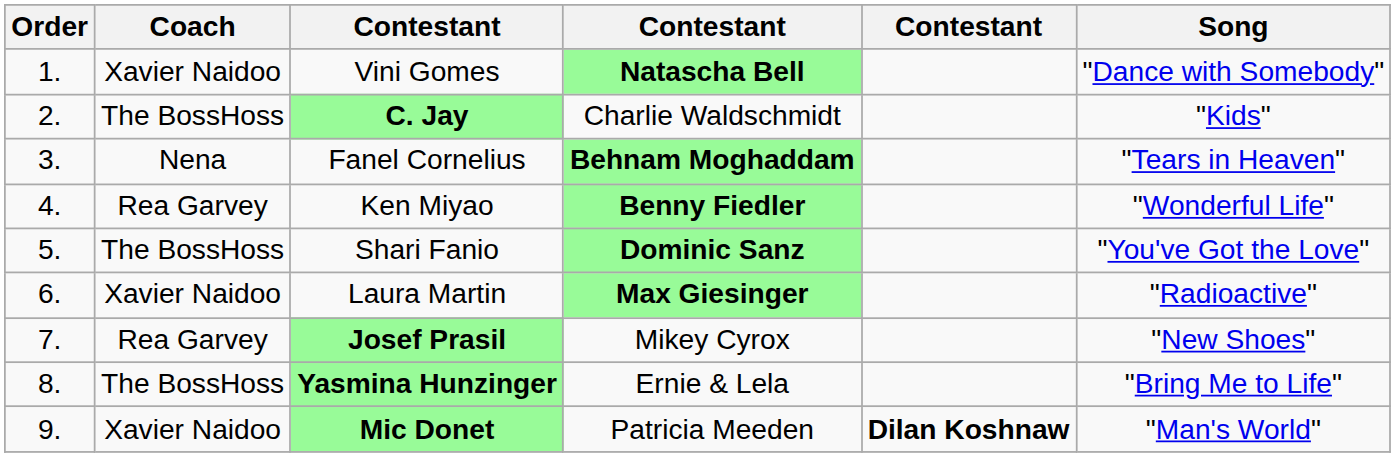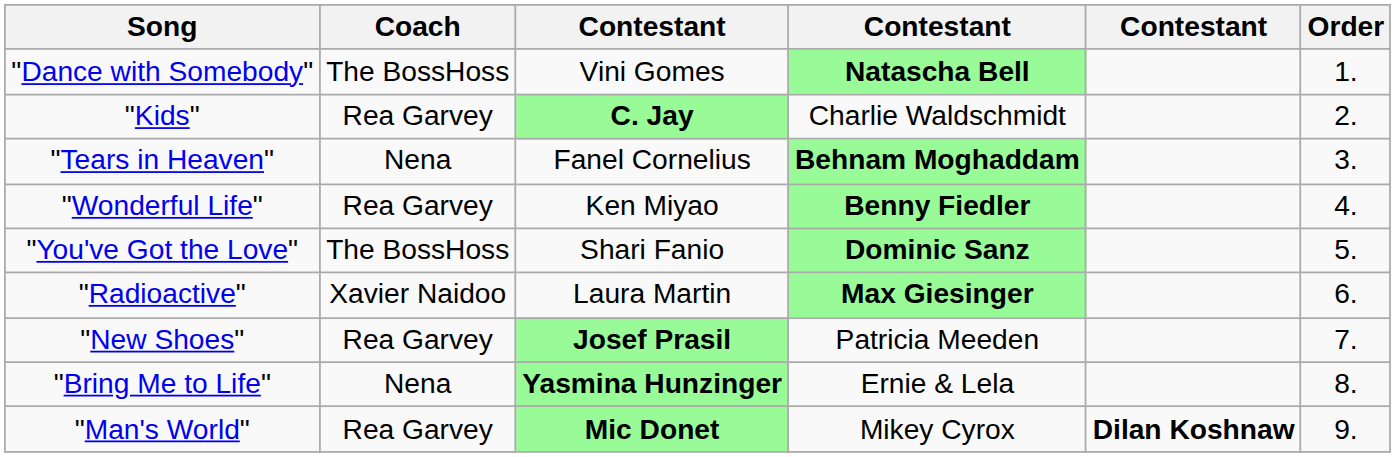columns swapped: Order <-> Song
Vini Gomes | Coach: Xavier Naidoo -> The BossHoss
C. Jay | Coach: The BossHoss -> Rea Garvey
Josef Prasil | column 4: Mikey Cyrox -> Patricia Meeden
Yasmina Hunzinger | Coach: The BossHoss -> Nena
Mic Donet | Coach: Xavier Naidoo -> Rea Garvey
Mic Donet | column 4: Patricia Meeden -> Mikey Cyrox
